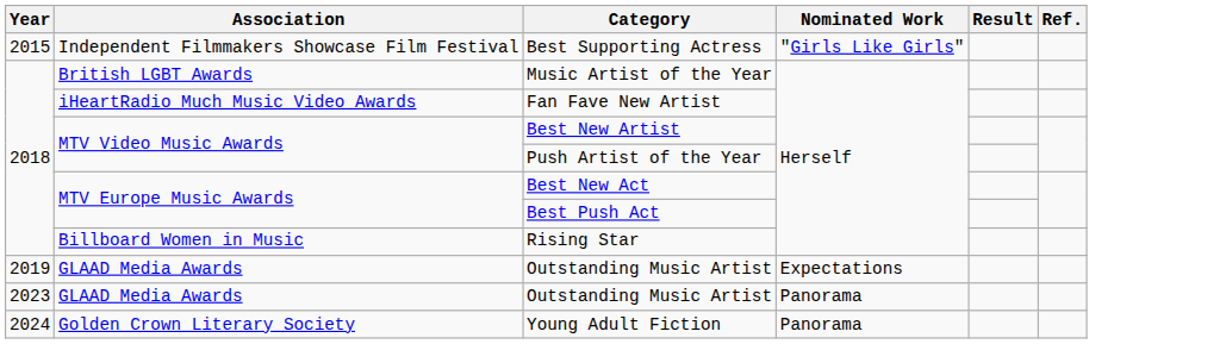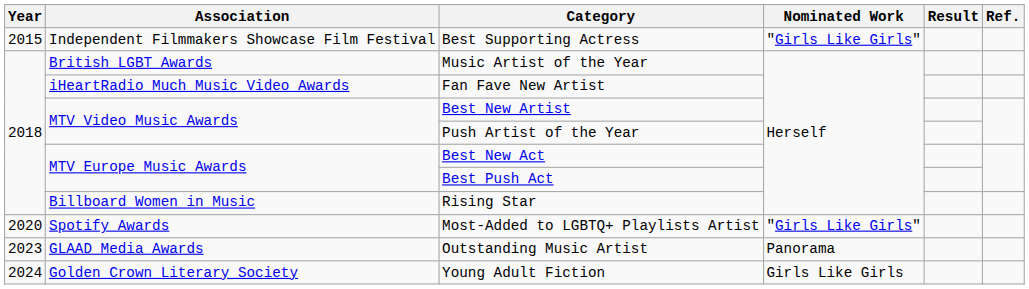- row: 2019 | GLAAD Media Awards | Outstanding Music Artist | Expectations
+ row: 2020 | Spotify Awards | Most-Added to LGBTQ+ Playlists Artist | "Girls Like Girls"
Young Adult Fiction | Nominated Work: Panorama -> Girls Like Girls
